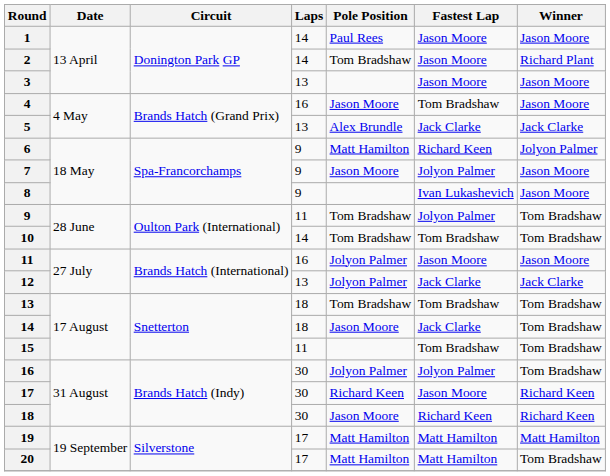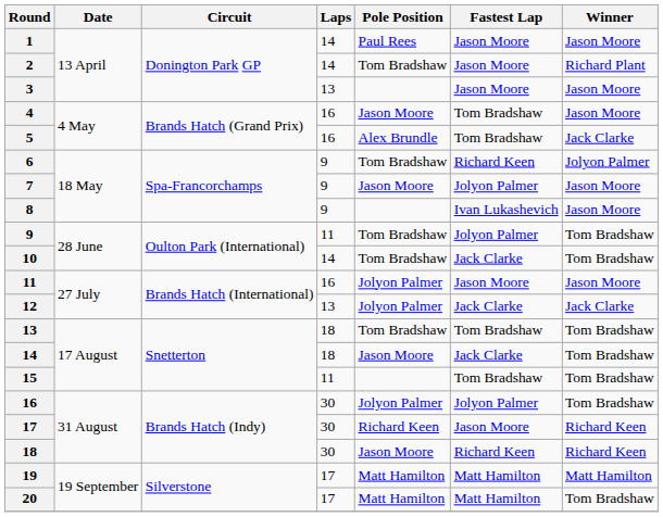5 | Laps: 13 -> 16
5 | Fastest Lap: Jack Clarke -> Tom Bradshaw
6 | Pole Position: Matt Hamilton -> Tom Bradshaw
10 | Fastest Lap: Tom Bradshaw -> Jack Clarke
